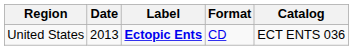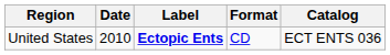United States | Date: 2013 -> 2010
